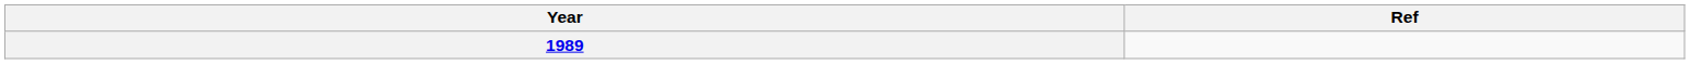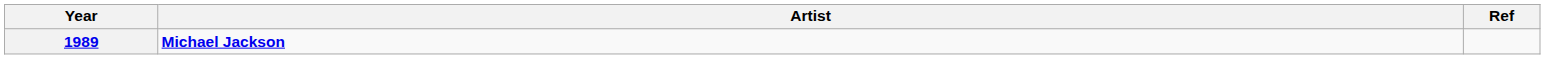+ column: Artist | Michael Jackson
